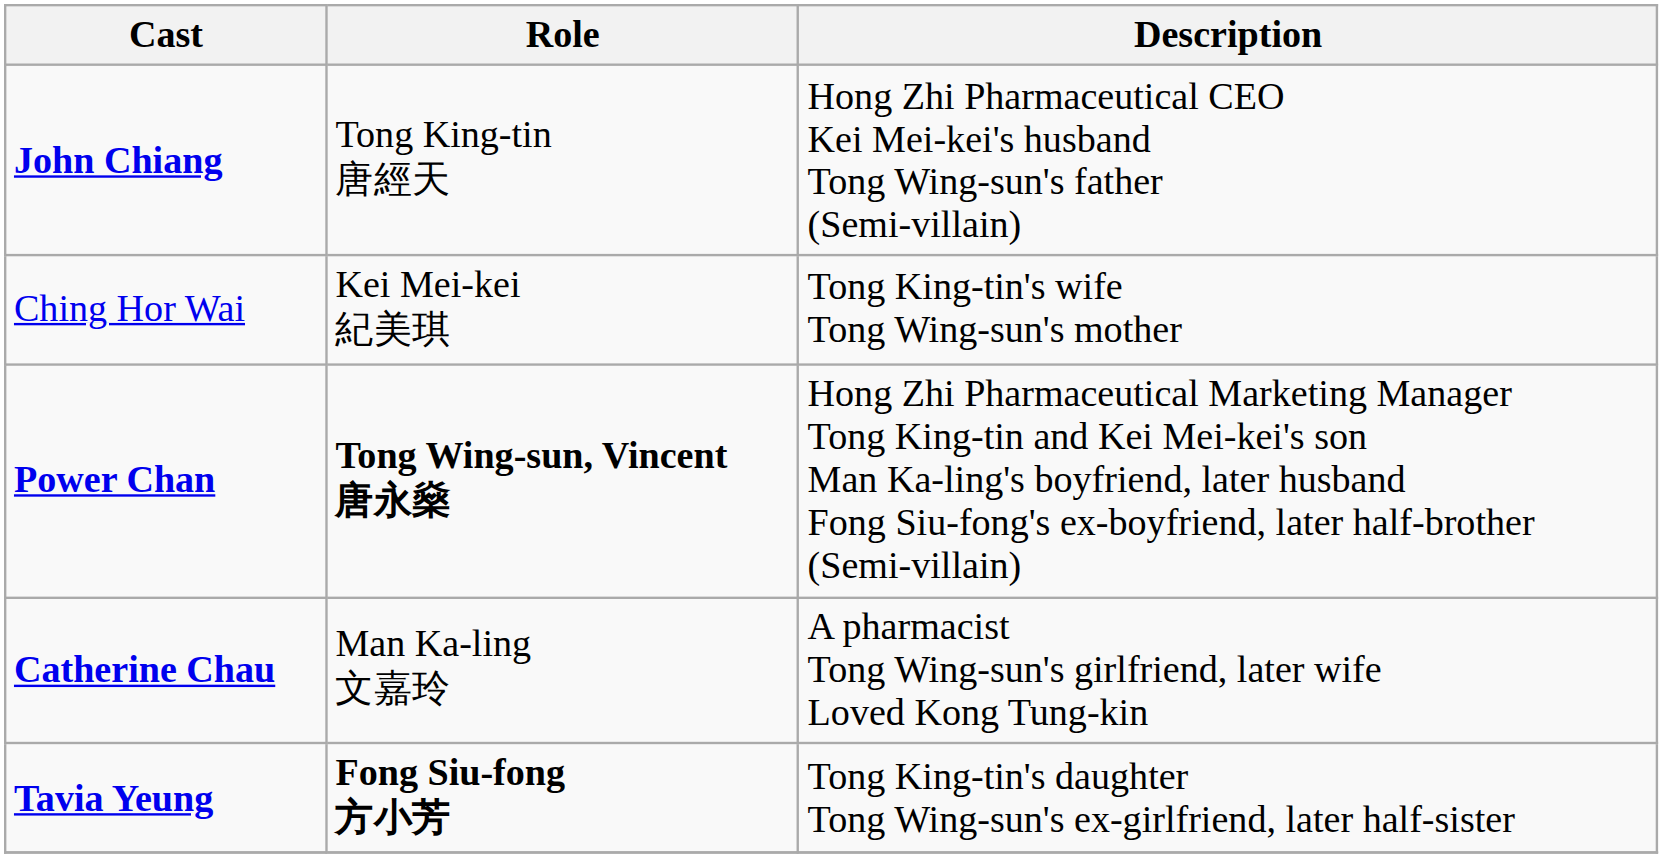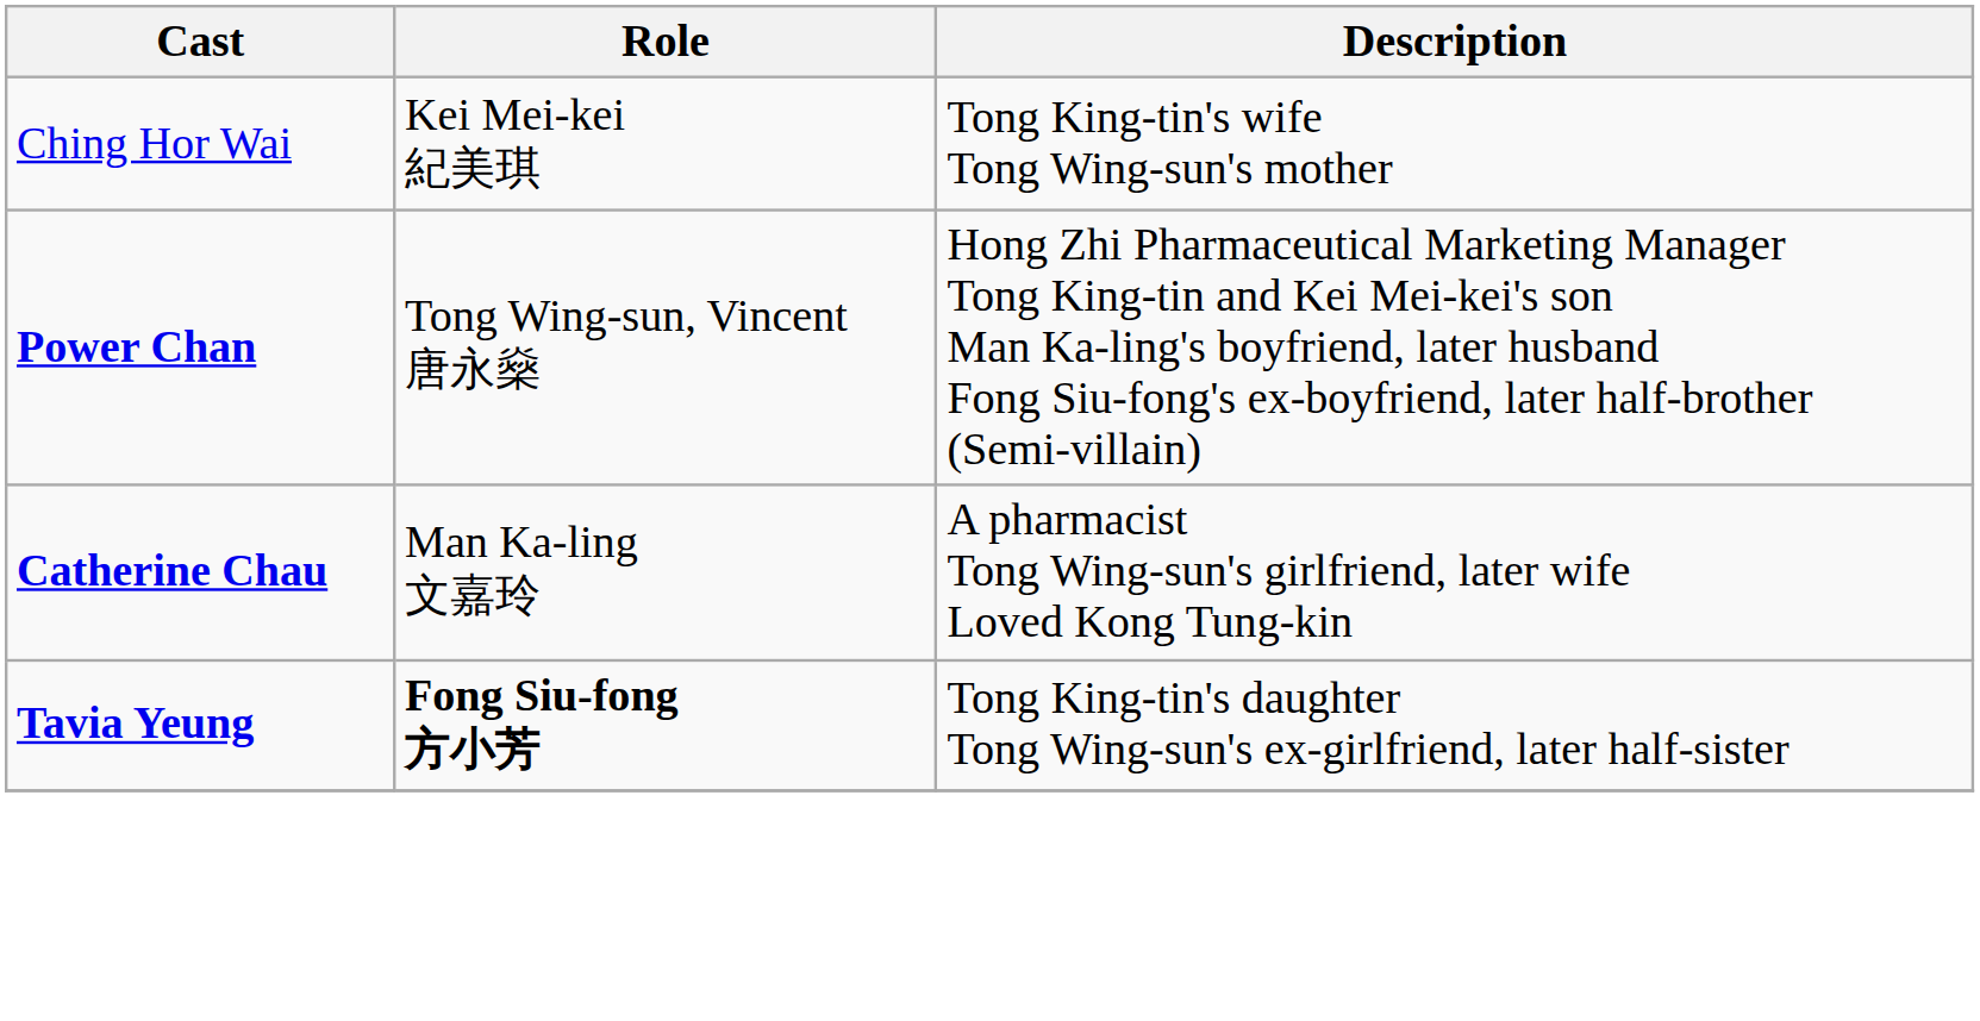- row: John Chiang | Tong King-tin 唐經天 | Hong Zhi Pharmaceutical CEO Kei Mei-kei's husband Tong Wing-sun's father (Semi-villain)
Power Chan | Role: bold -> normal
